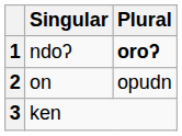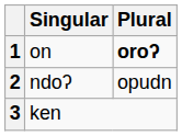1 | Singular: ndoʔ -> on
2 | Singular: on -> ndoʔ
